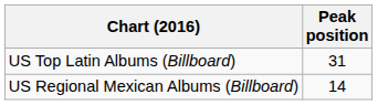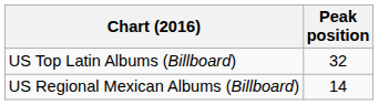US Top Latin Albums (Billboard) | Peak position: 31 -> 32
